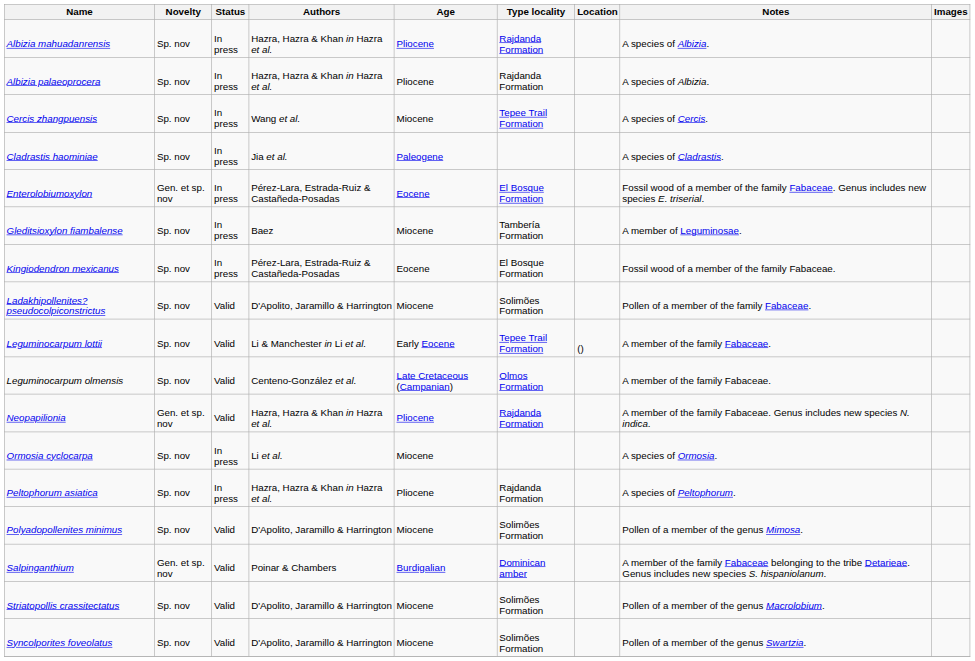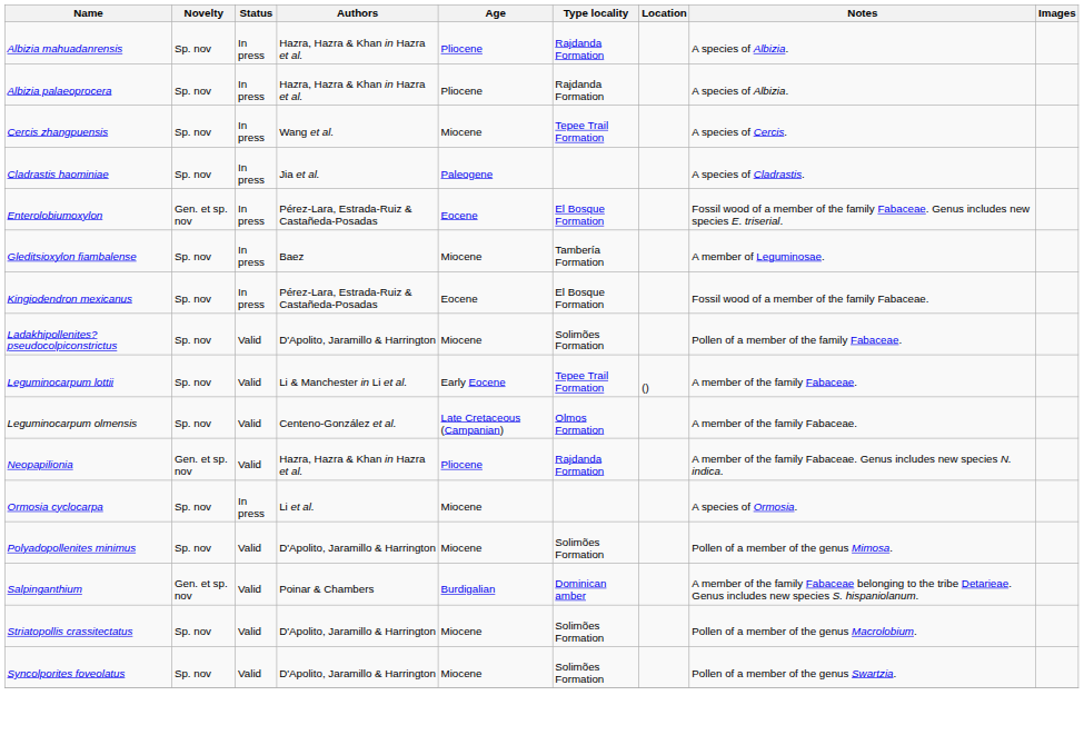- row: Peltophorum asiatica | Sp. nov | In press | Hazra, Hazra & Khan in Hazra et al. | Pliocene | Rajdanda Formation | A species of Peltophorum.
